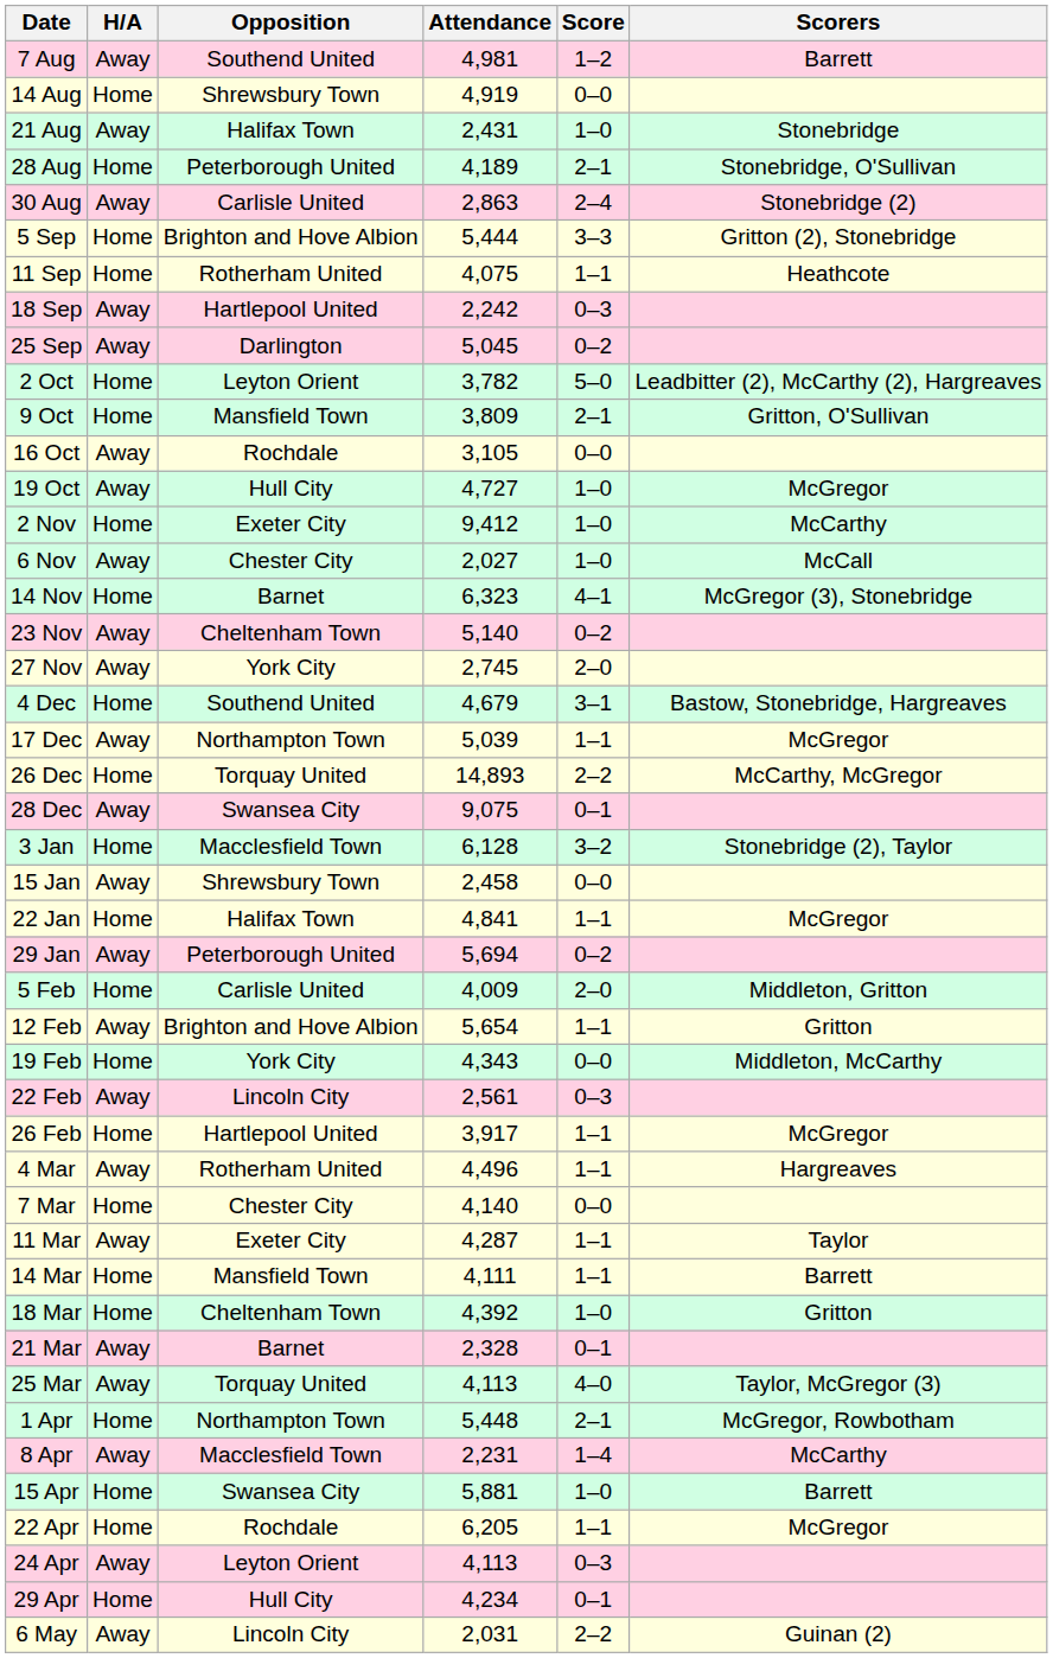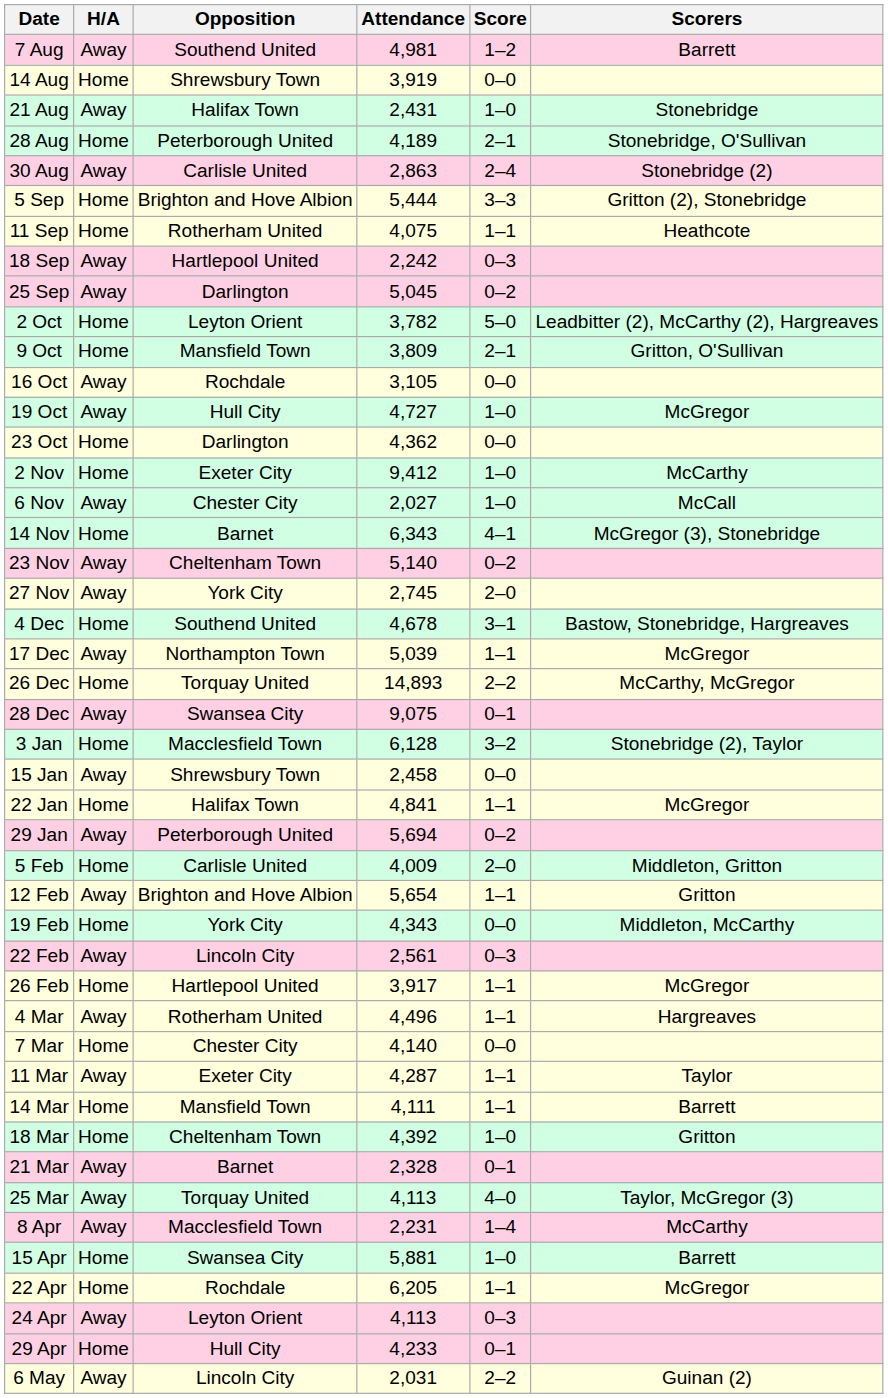14 Aug | Attendance: 4,919 -> 3,919
+ row: 23 Oct | Home | Darlington | 4,362 | 0–0
14 Nov | Attendance: 6,323 -> 6,343
4 Dec | Attendance: 4,679 -> 4,678
- row: 1 Apr | Home | Northampton Town | 5,448 | 2–1 | McGregor, Rowbotham
29 Apr | Attendance: 4,234 -> 4,233
